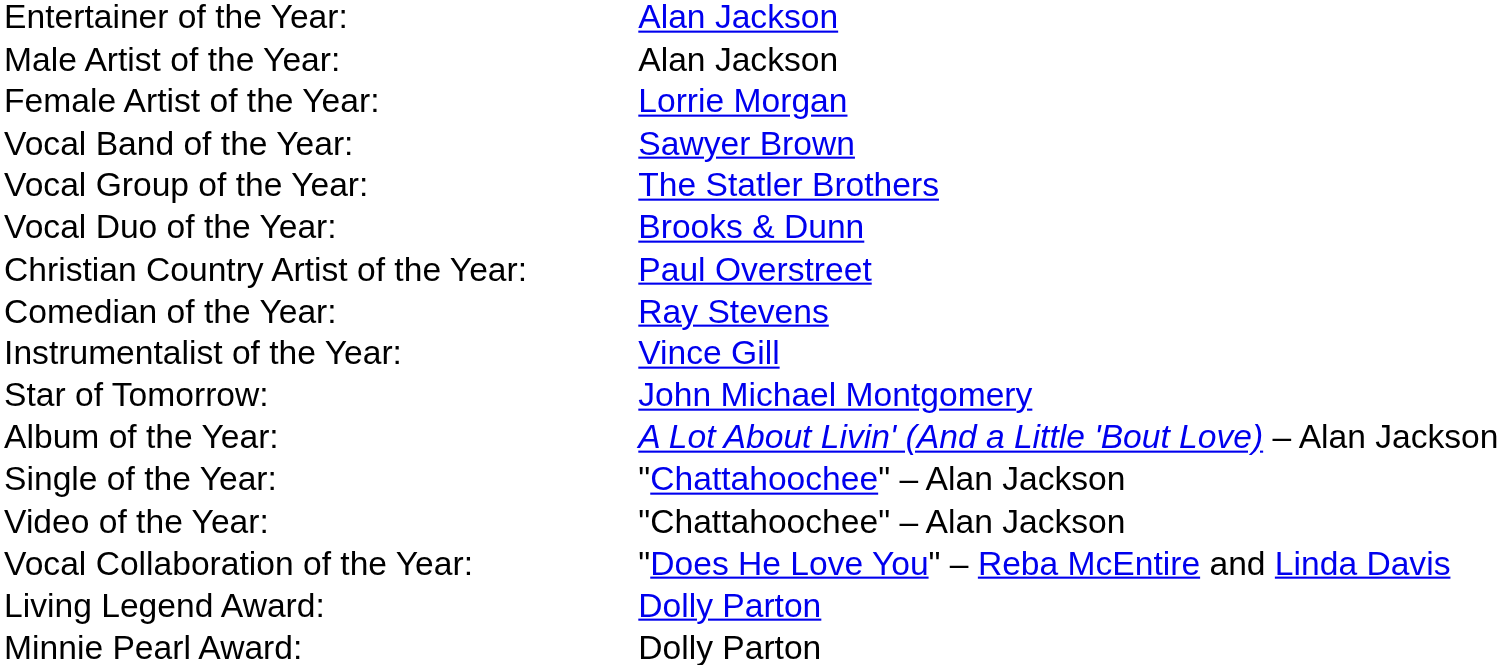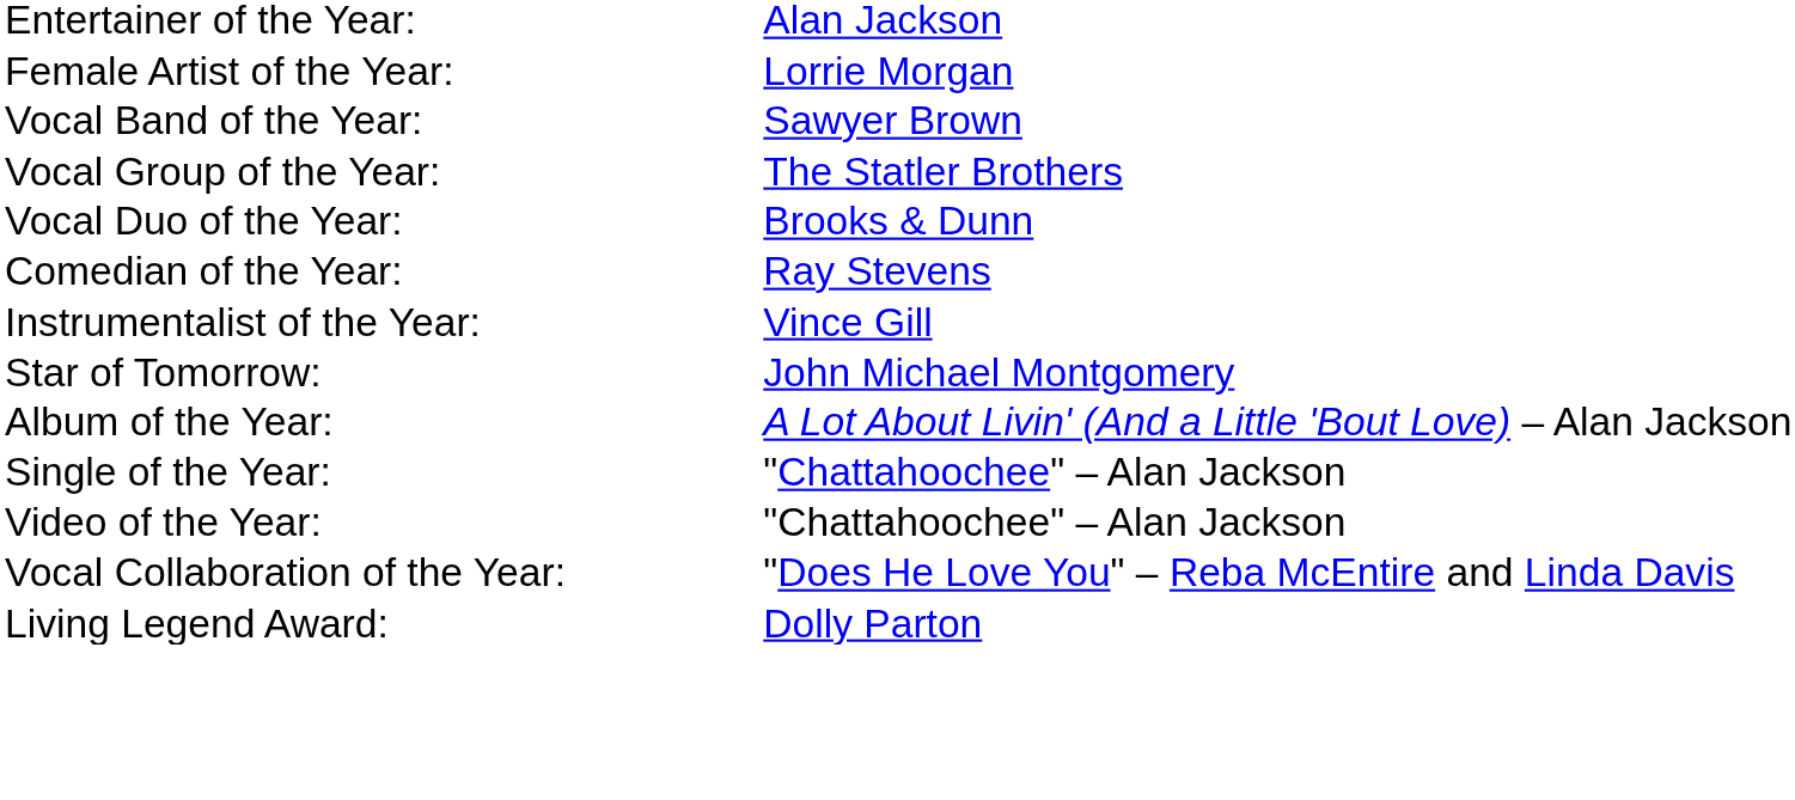- row: Male Artist of the Year: | Alan Jackson
- row: Christian Country Artist of the Year: | Paul Overstreet
- row: Minnie Pearl Award: | Dolly Parton
